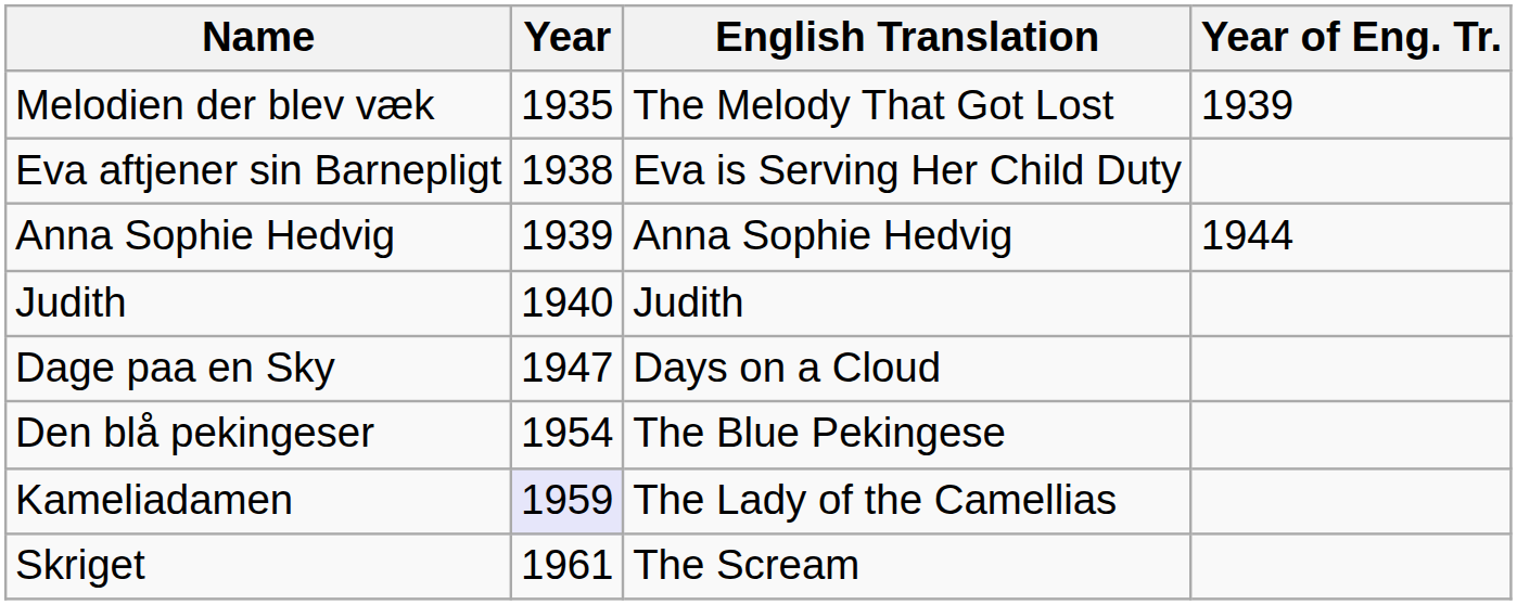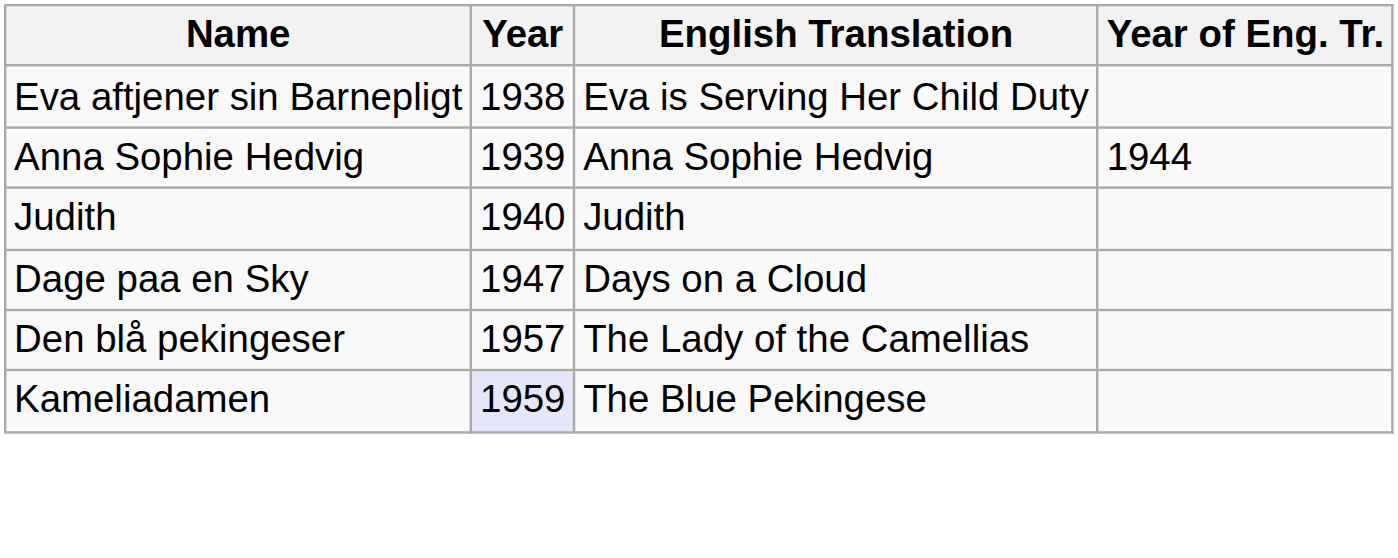- row: Melodien der blev væk | 1935 | The Melody That Got Lost | 1939
Den blå pekingeser | Year: 1954 -> 1957
Den blå pekingeser | English Translation: The Blue Pekingese -> The Lady of the Camellias
Kameliadamen | English Translation: The Lady of the Camellias -> The Blue Pekingese
- row: Skriget | 1961 | The Scream
